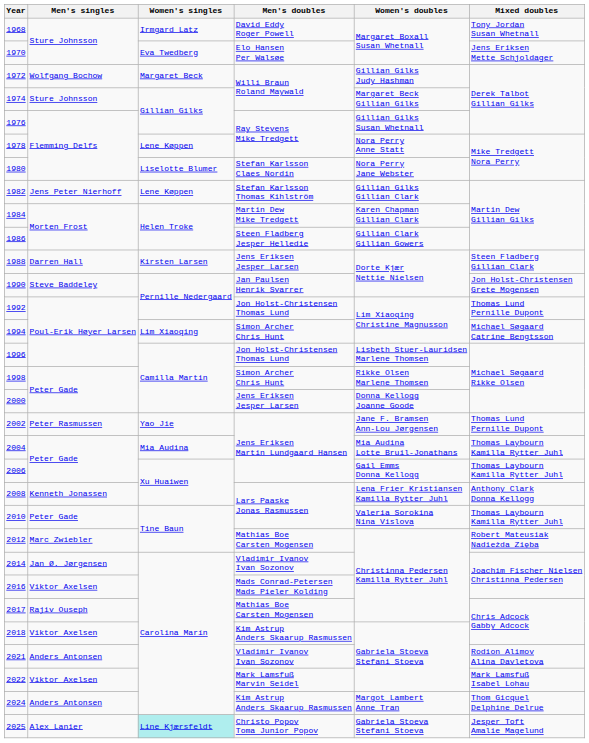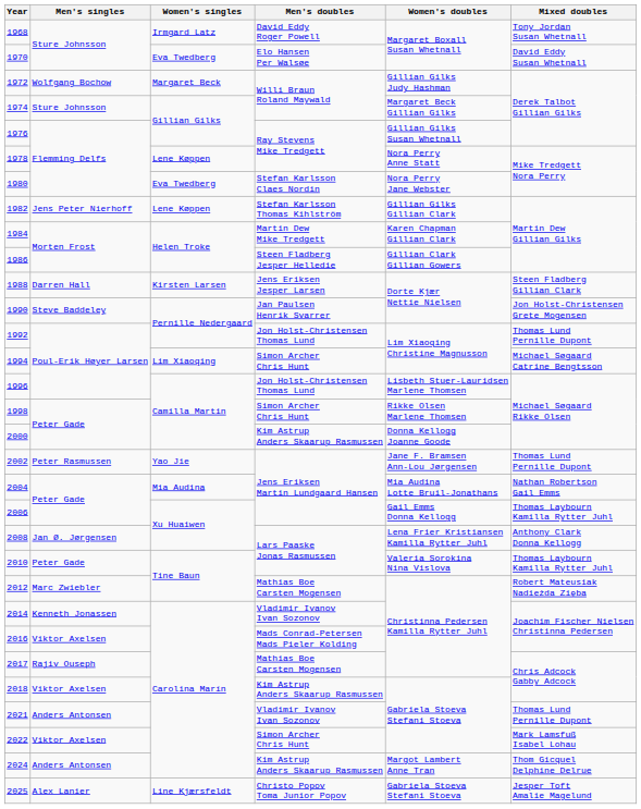1970 | Mixed doubles: Jens Eriksen Mette Schjoldager -> David Eddy Susan Whetnall
1980 | Women's singles: Liselotte Blumer -> Eva Twedberg
2000 | Men's doubles: Jens Eriksen Jesper Larsen -> Kim Astrup Anders Skaarup Rasmussen
2004 | Mixed doubles: Thomas Laybourn Kamilla Rytter Juhl -> Nathan Robertson Gail Emms
2008 | Men's singles: Kenneth Jonassen -> Jan Ø. Jørgensen
2014 | Men's singles: Jan Ø. Jørgensen -> Kenneth Jonassen
2021 | Mixed doubles: Rodion Alimov Alina Davletova -> Thomas Lund Pernille Dupont
2022 | Men's doubles: Mark Lamsfuß Marvin Seidel -> Simon Archer Chris Hunt
2025 | Women's singles: paleturquoise background -> no background
